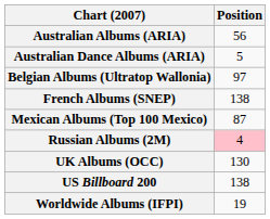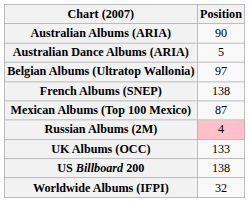Australian Albums (ARIA) | Position: 56 -> 90
UK Albums (OCC) | Position: 130 -> 133
Worldwide Albums (IFPI) | Position: 19 -> 32
